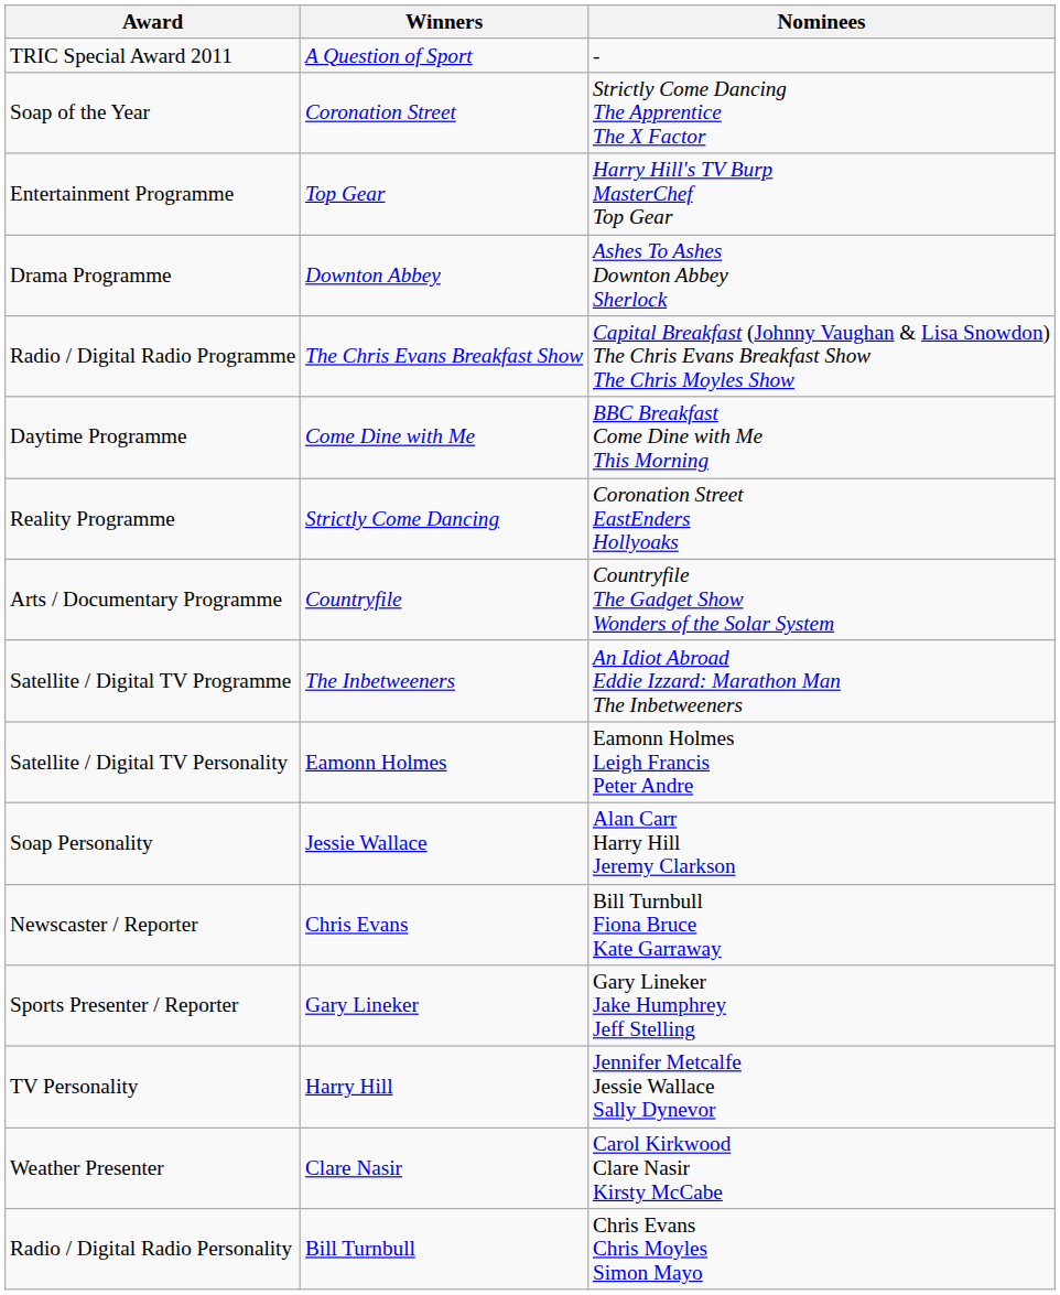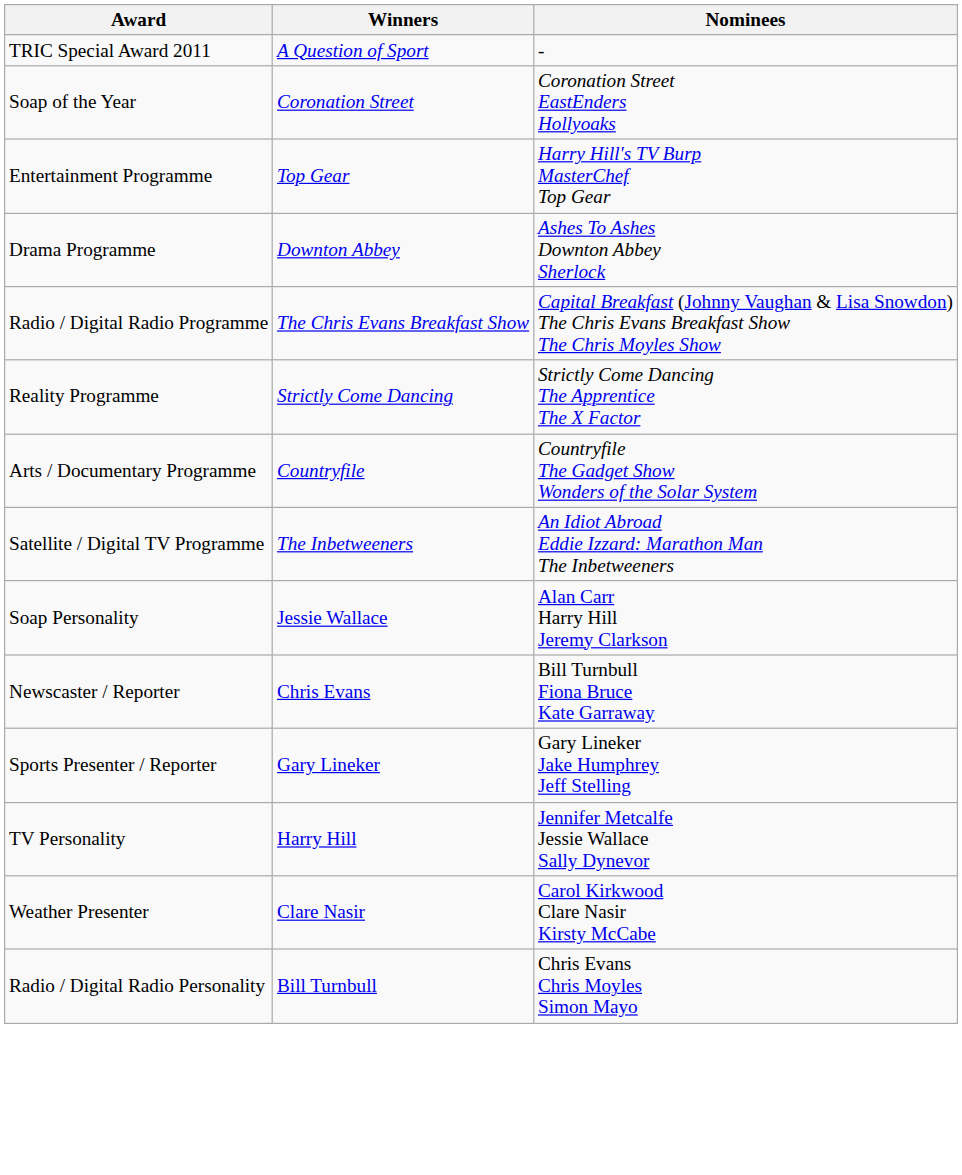Soap of the Year | Nominees: Strictly Come Dancing The Apprentice The X Factor -> Coronation Street EastEnders Hollyoaks
- row: Daytime Programme | Come Dine with Me | BBC Breakfast Come Dine with Me This Morning
Reality Programme | Nominees: Coronation Street EastEnders Hollyoaks -> Strictly Come Dancing The Apprentice The X Factor
- row: Satellite / Digital TV Personality | Eamonn Holmes | Eamonn Holmes Leigh Francis Peter Andre
